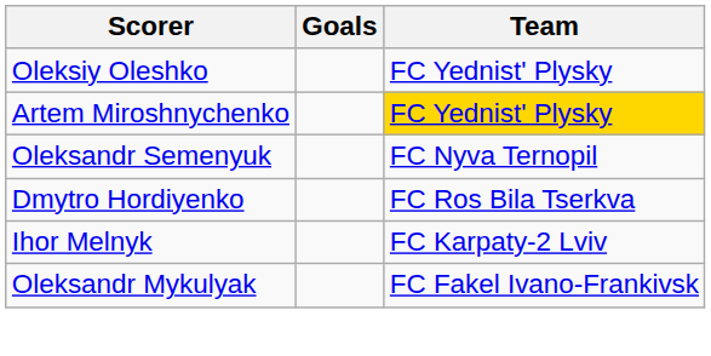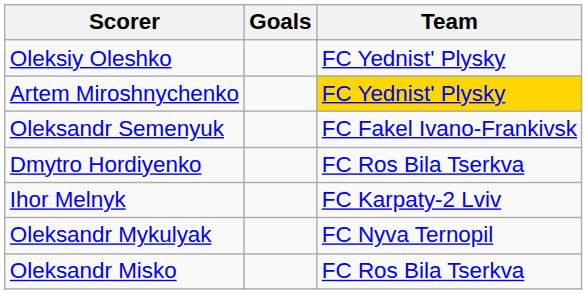Oleksandr Semenyuk | Team: FC Nyva Ternopil -> FC Fakel Ivano-Frankivsk
Oleksandr Mykulyak | Team: FC Fakel Ivano-Frankivsk -> FC Nyva Ternopil
+ row: Oleksandr Misko | FC Ros Bila Tserkva
